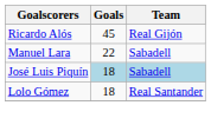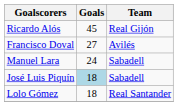+ row: Francisco Doval | 27 | Avilés
Manuel Lara | Goals: 22 -> 24
José Luis Piquín | Team: lightblue background -> no background
